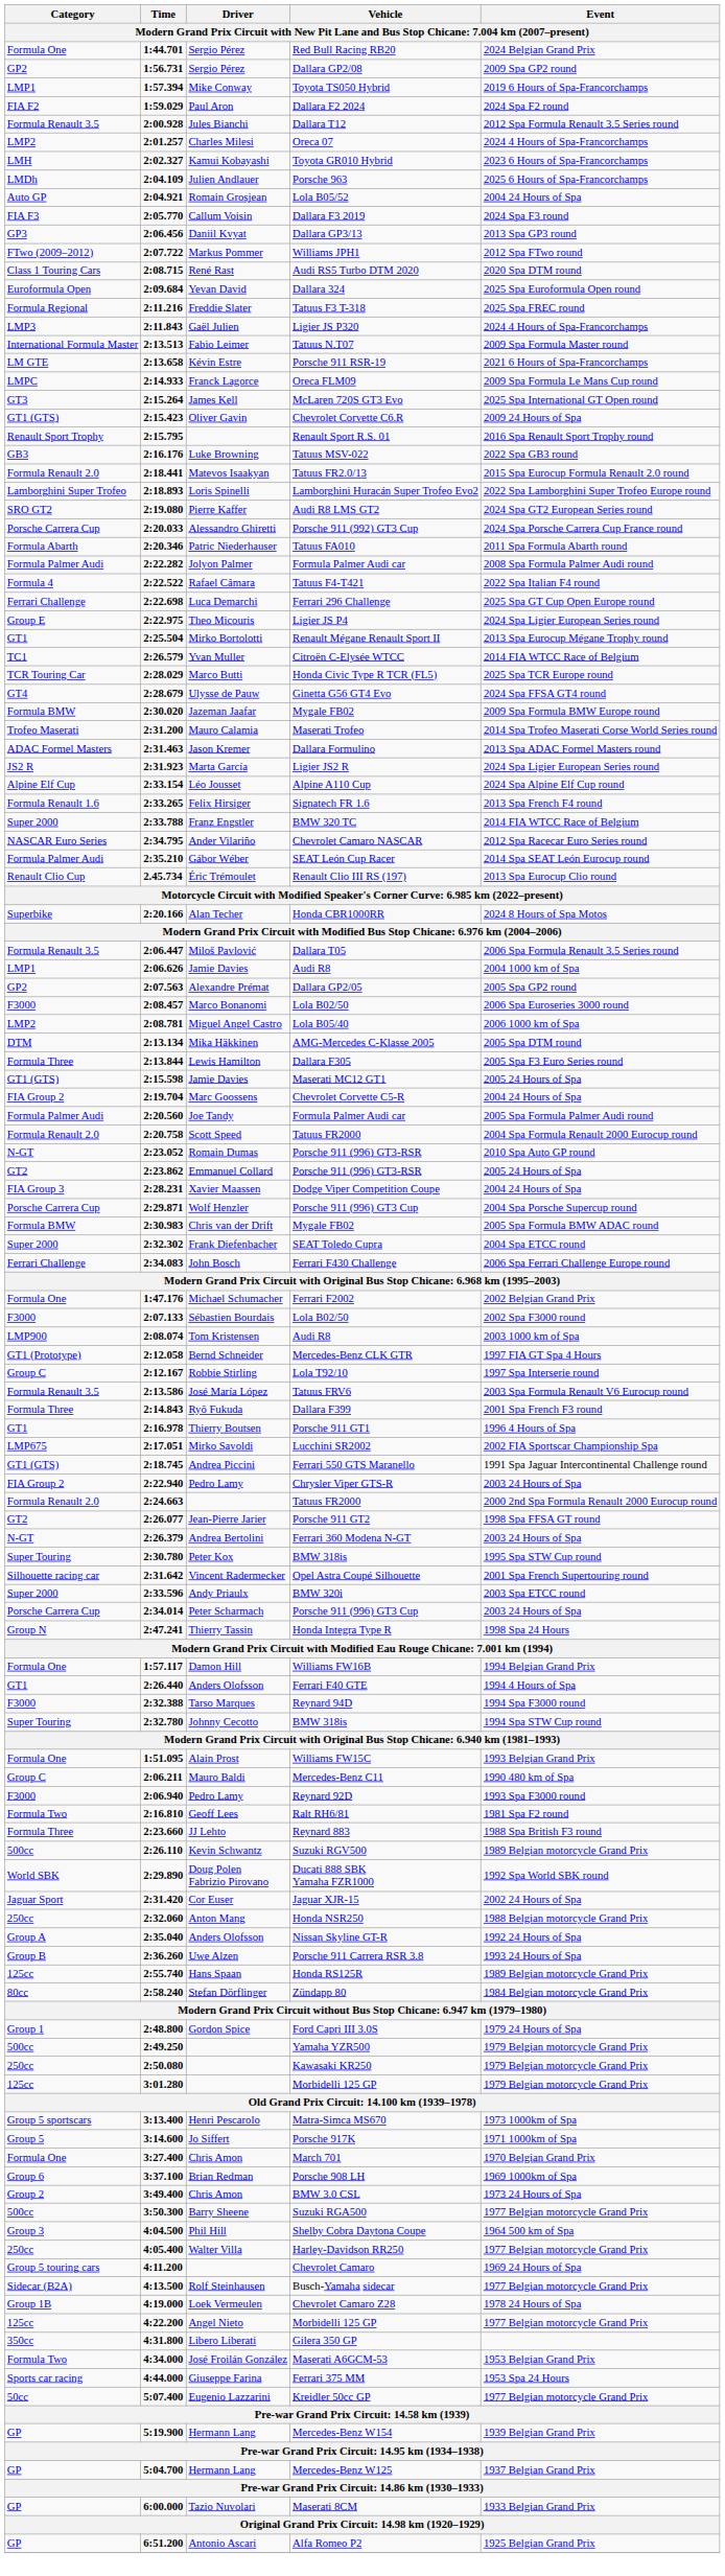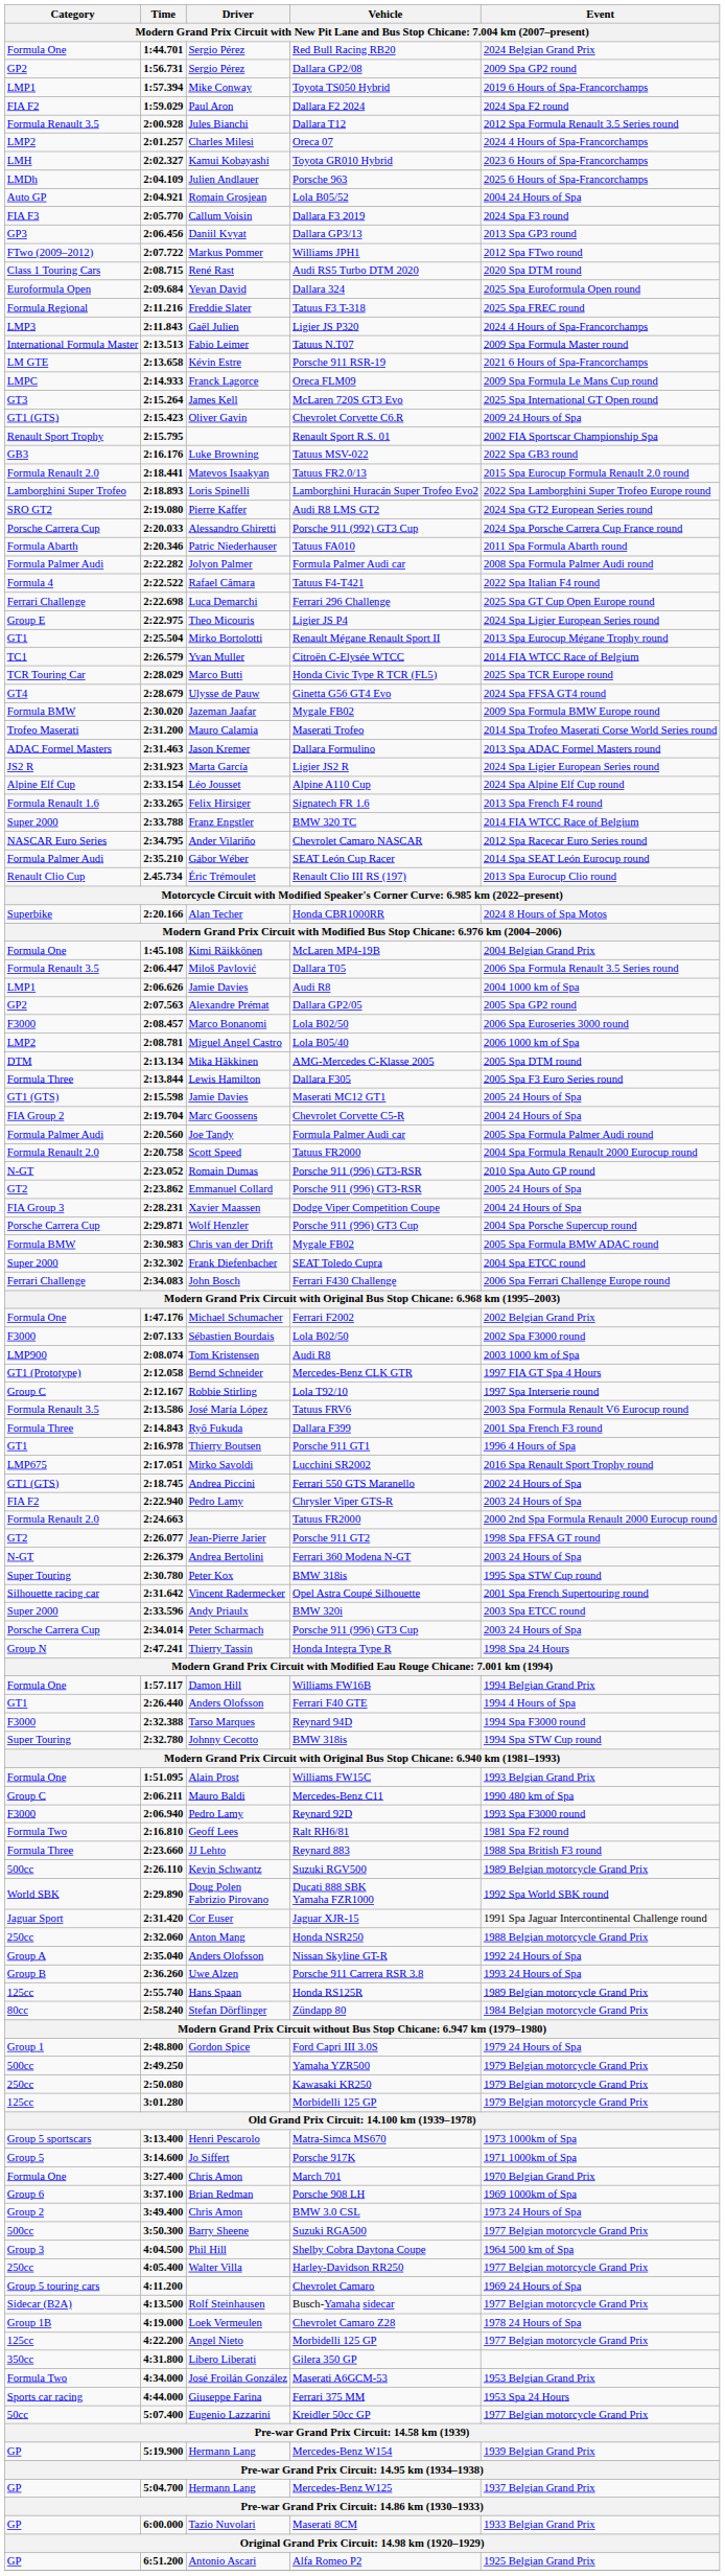Renault Sport R.S. 01 | Event: 2016 Spa Renault Sport Trophy round -> 2002 FIA Sportscar Championship Spa
+ row: Formula One | 1:45.108 | Kimi Räikkönen | McLaren MP4-19B | 2004 Belgian Grand Prix
Lucchini SR2002 | Event: 2002 FIA Sportscar Championship Spa -> 2016 Spa Renault Sport Trophy round
Ferrari 550 GTS Maranello | Event: 1991 Spa Jaguar Intercontinental Challenge round -> 2002 24 Hours of Spa
Chrysler Viper GTS-R | Category: FIA Group 2 -> FIA F2
Jaguar XJR-15 | Event: 2002 24 Hours of Spa -> 1991 Spa Jaguar Intercontinental Challenge round
